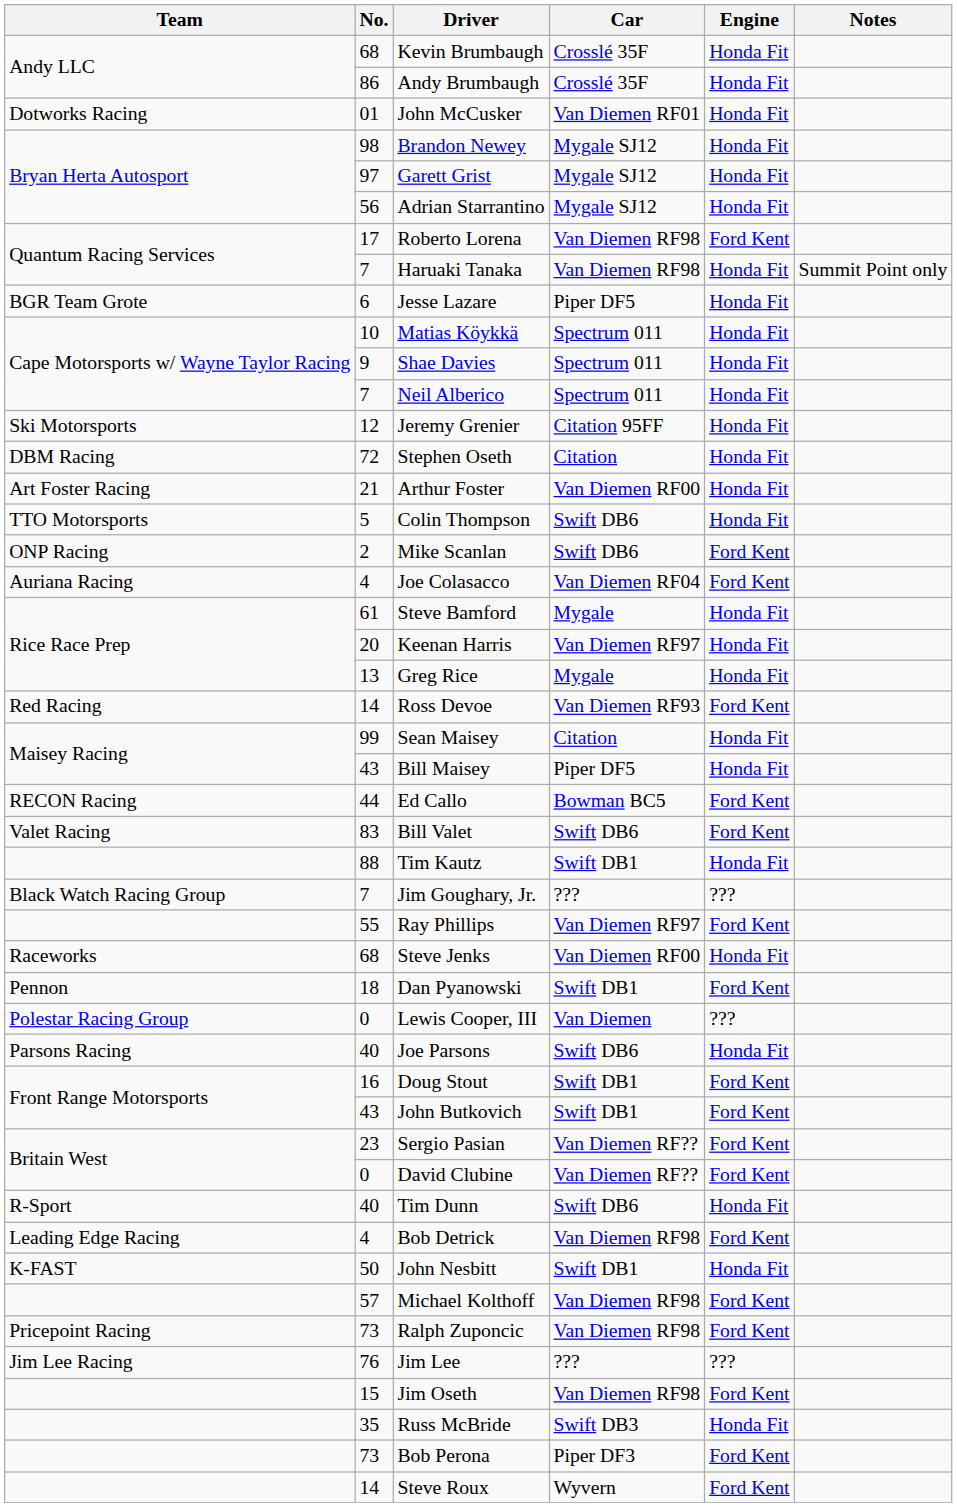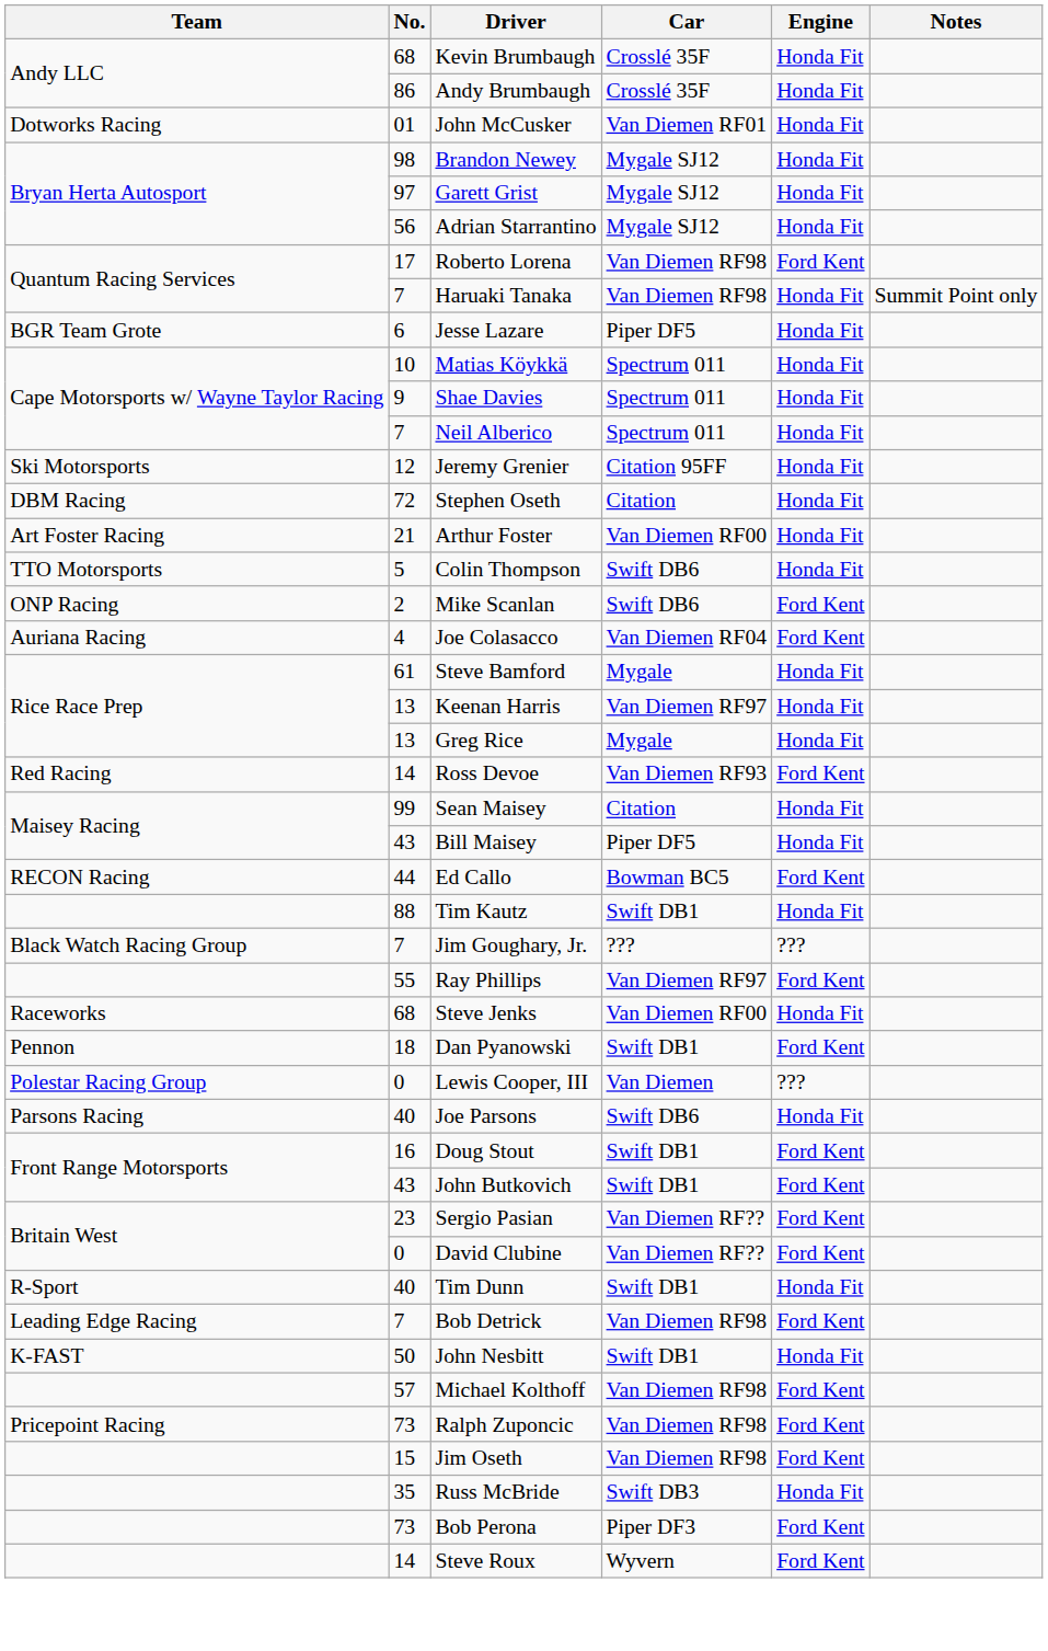Keenan Harris | No.: 20 -> 13
- row: Valet Racing | 83 | Bill Valet | Swift DB6 | Ford Kent
Tim Dunn | Car: Swift DB6 -> Swift DB1
Bob Detrick | No.: 4 -> 7
- row: Jim Lee Racing | 76 | Jim Lee | ??? | ???
